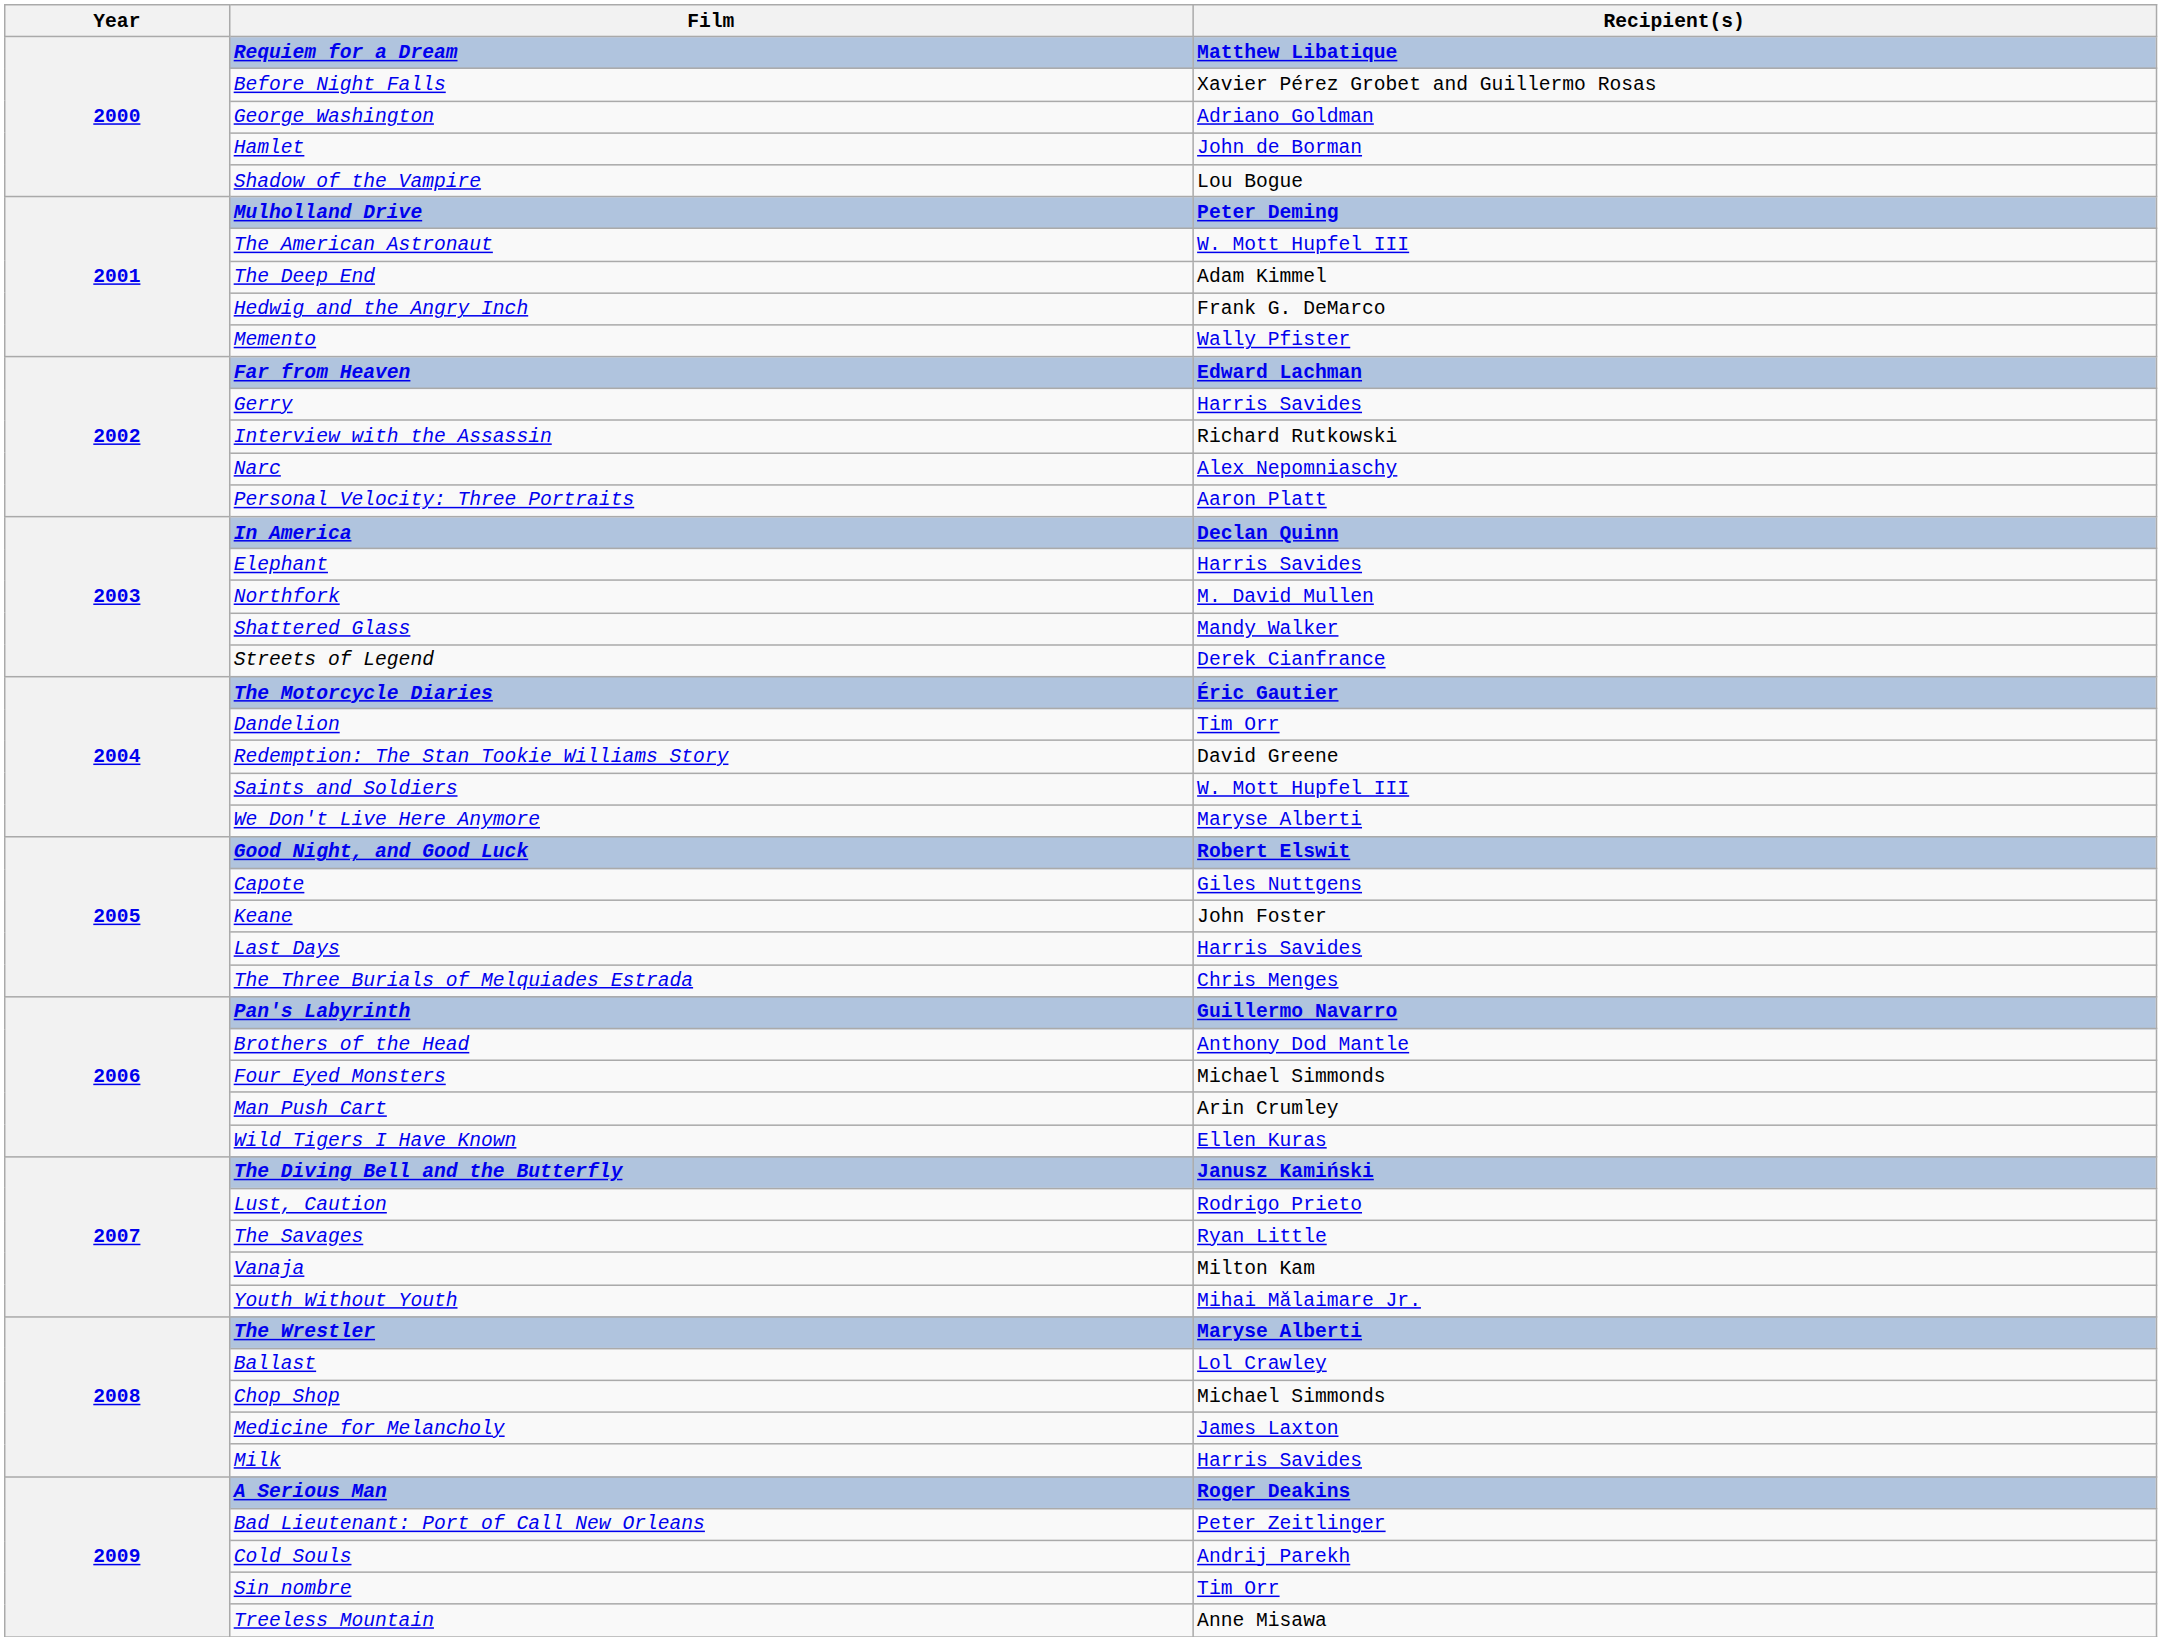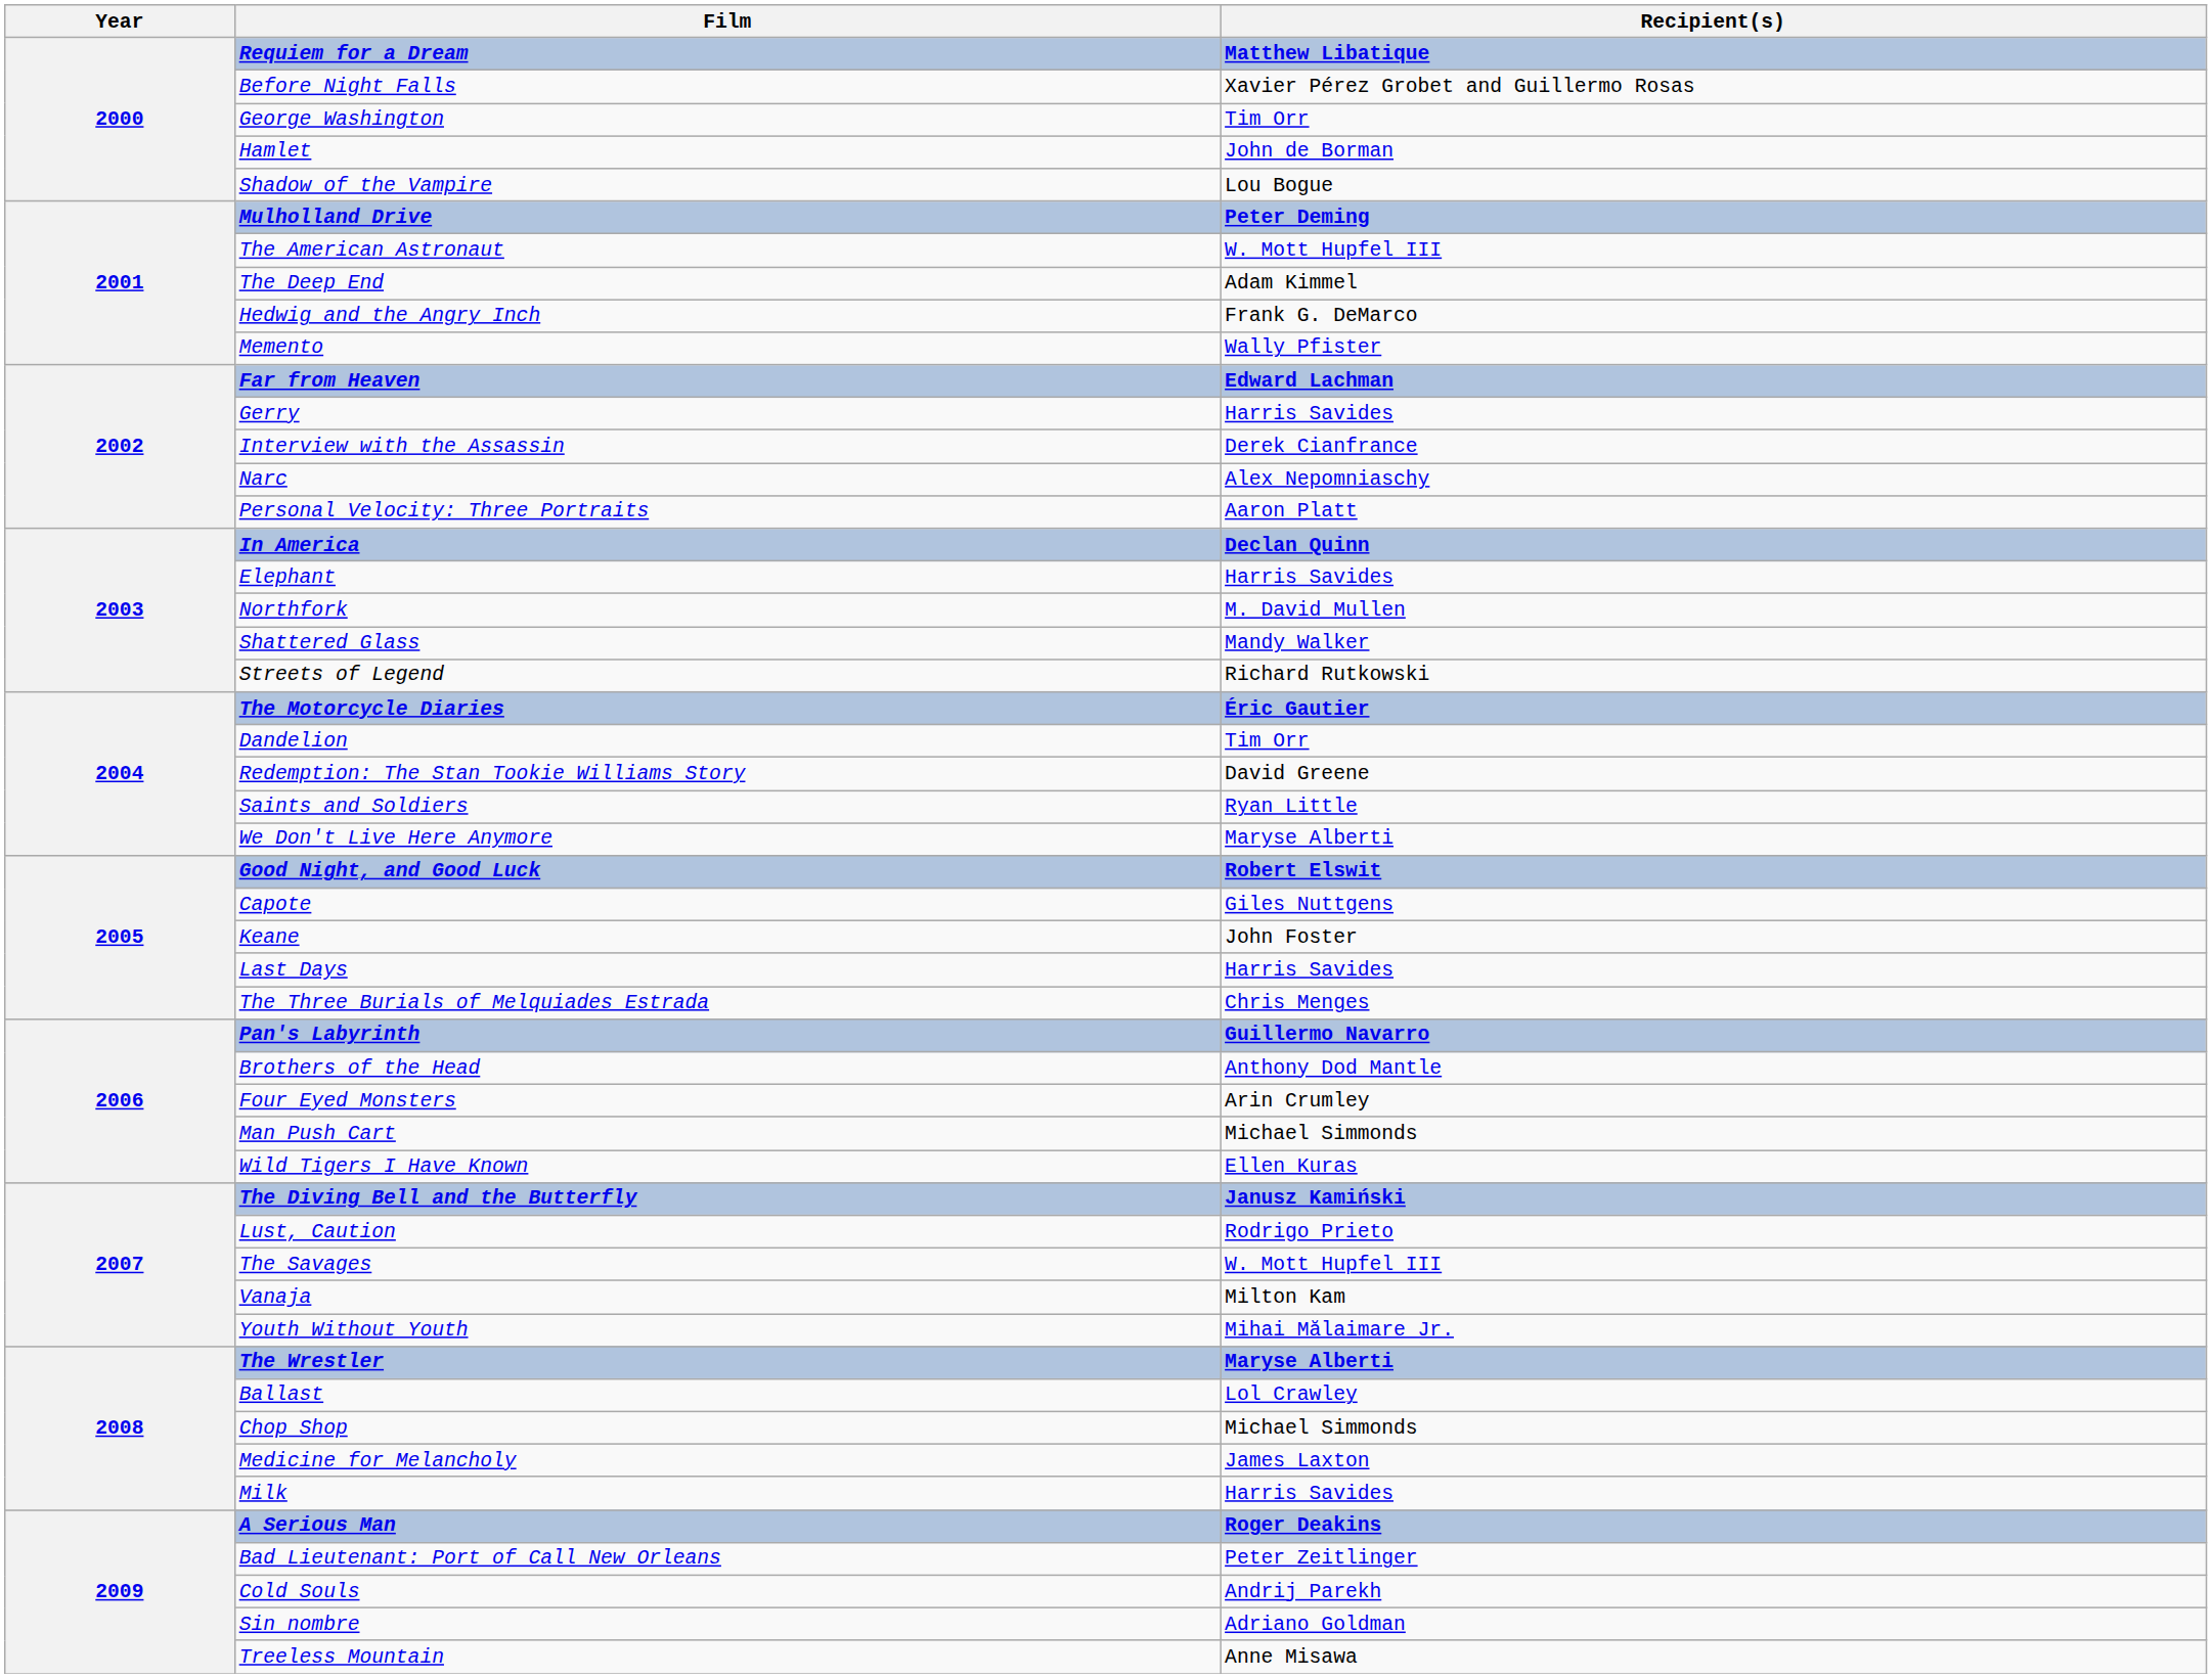George Washington | Recipient(s): Adriano Goldman -> Tim Orr
Interview with the Assassin | Recipient(s): Richard Rutkowski -> Derek Cianfrance
Streets of Legend | Recipient(s): Derek Cianfrance -> Richard Rutkowski
Saints and Soldiers | Recipient(s): W. Mott Hupfel III -> Ryan Little
Four Eyed Monsters | Recipient(s): Michael Simmonds -> Arin Crumley
Man Push Cart | Recipient(s): Arin Crumley -> Michael Simmonds
The Savages | Recipient(s): Ryan Little -> W. Mott Hupfel III
Sin nombre | Recipient(s): Tim Orr -> Adriano Goldman
